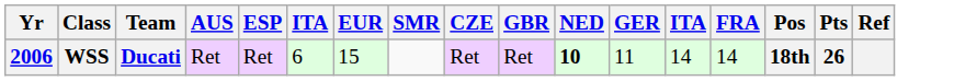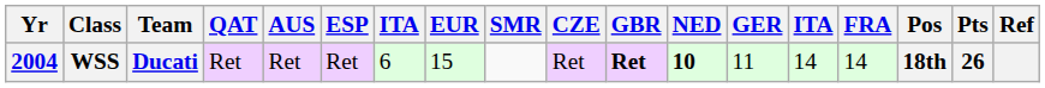+ column: QAT | Ret
WSS | Yr: 2006 -> 2004
WSS | GBR: normal -> bold
